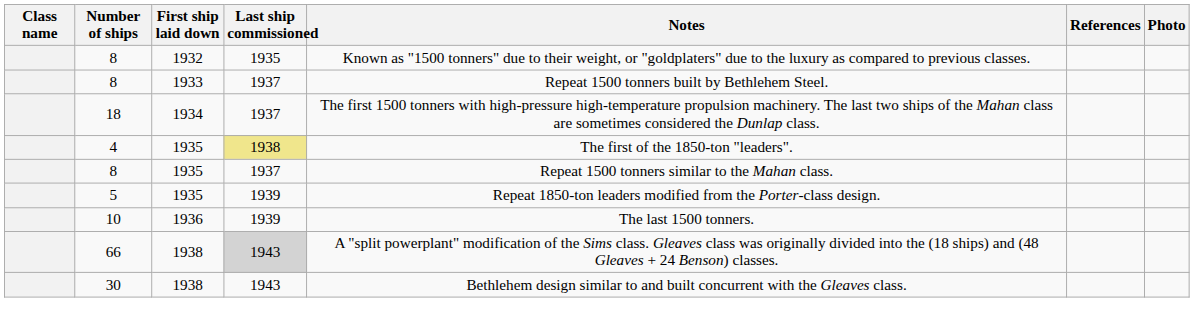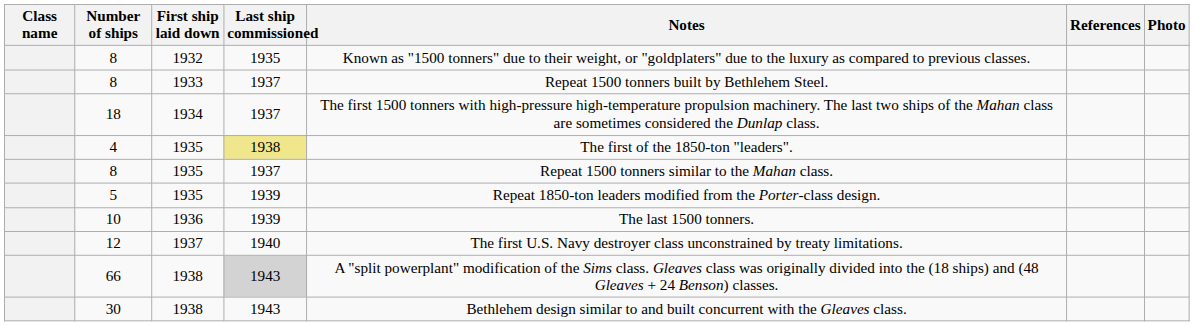+ row: 12 | 1937 | 1940 | The first U.S. Navy destroyer class unconstrained by treaty limitations.
